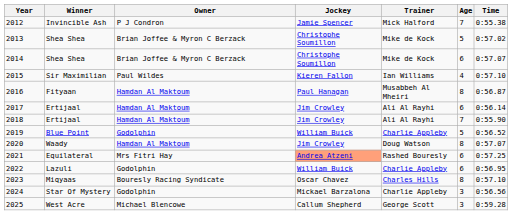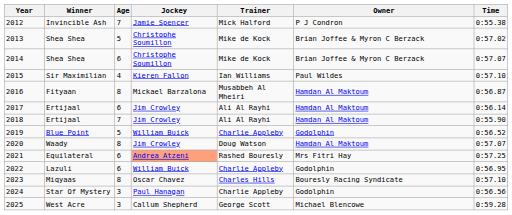columns swapped: Age <-> Owner
2016 | Jockey: Paul Hanagan -> Mickael Barzalona
2024 | Jockey: Mickael Barzalona -> Paul Hanagan
